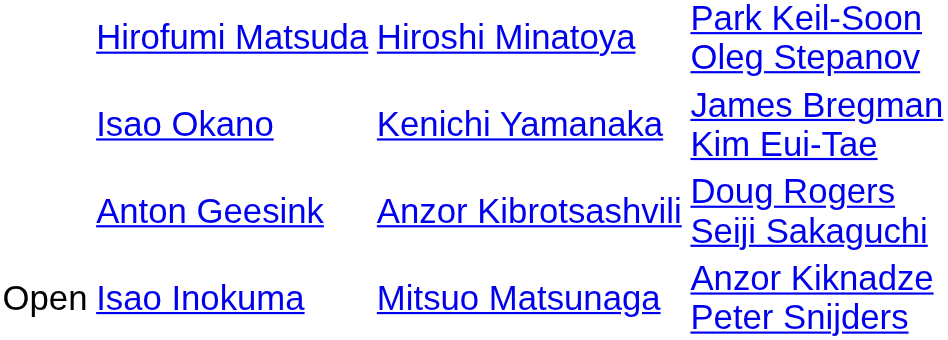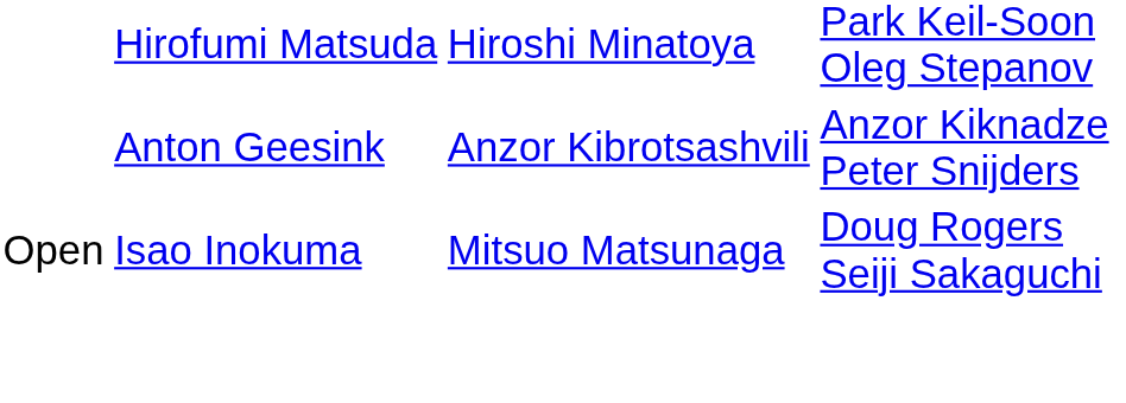- row: Isao Okano | Kenichi Yamanaka | James Bregman Kim Eui-Tae
Anton Geesink | column 4: Doug Rogers Seiji Sakaguchi -> Anzor Kiknadze Peter Snijders
Isao Inokuma | column 4: Anzor Kiknadze Peter Snijders -> Doug Rogers Seiji Sakaguchi
